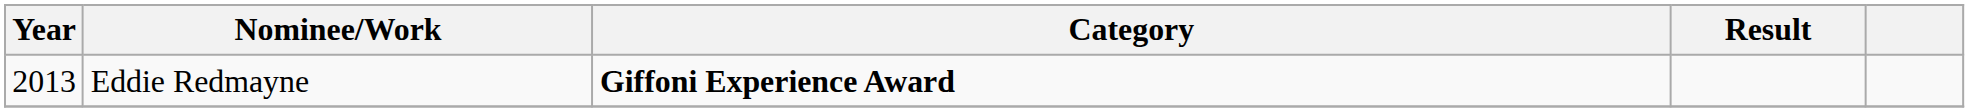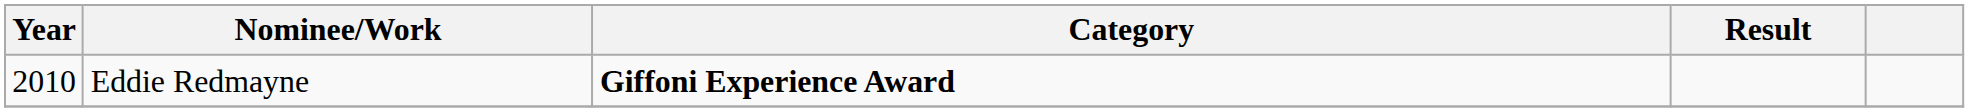Eddie Redmayne | Year: 2013 -> 2010
